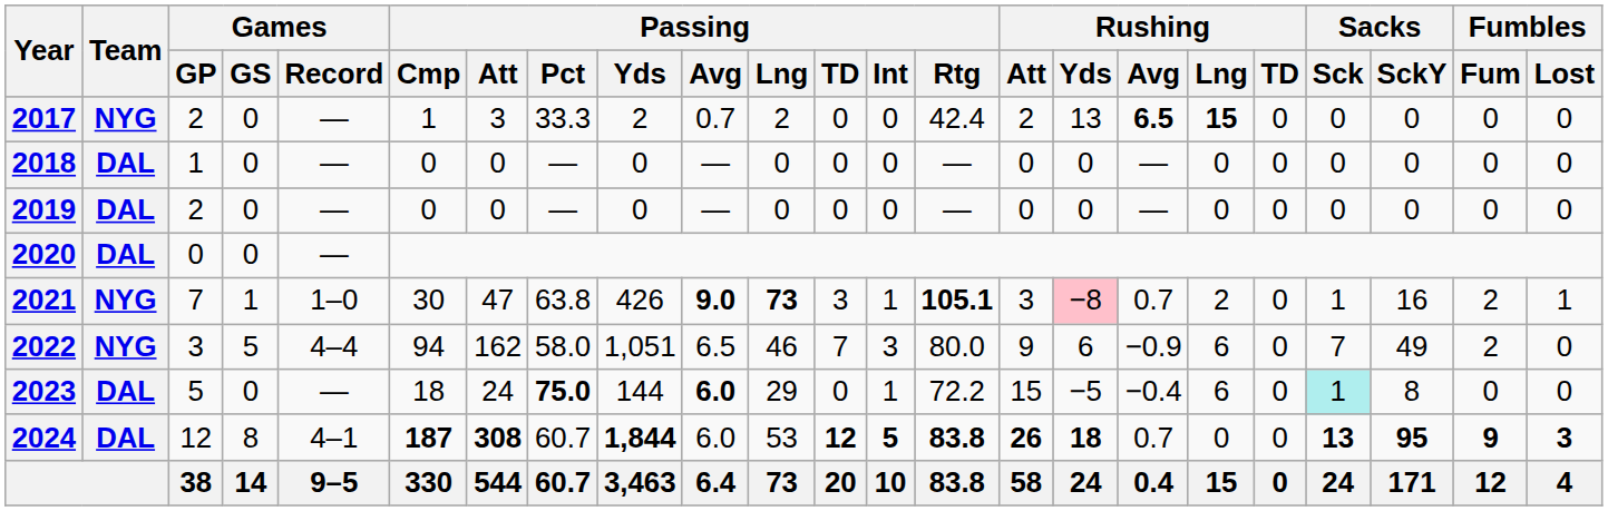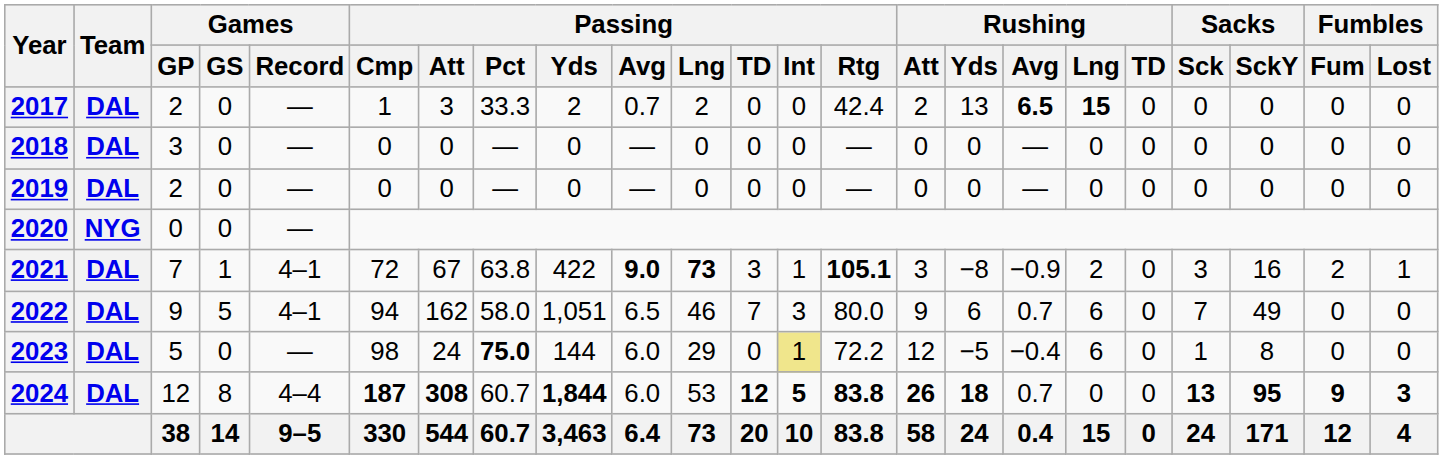2017 | Team: NYG -> DAL
2018 | Games / GP: 1 -> 3
2020 | Team: DAL -> NYG
2021 | Team: NYG -> DAL
2021 | Games / Record: 1–0 -> 4–1
2021 | Passing / Cmp: 30 -> 72
2021 | Passing / Att: 47 -> 67
2021 | Passing / Yds: 426 -> 422
2021 | Rushing / Yds: pink background -> no background
2021 | Rushing / Avg: 0.7 -> −0.9
2021 | Sacks / Sck: 1 -> 3
2022 | Team: NYG -> DAL
2022 | Games / GP: 3 -> 9
2022 | Games / Record: 4–4 -> 4–1
2022 | Rushing / Avg: −0.9 -> 0.7
2022 | Fumbles / Fum: 2 -> 0
2023 | Passing / Cmp: 18 -> 98
2023 | Passing / Avg: bold -> normal
2023 | Passing / Int: no background -> khaki background
2023 | Rushing / Att: 15 -> 12
2023 | Sacks / Sck: paleturquoise background -> no background
2024 | Games / Record: 4–1 -> 4–4
